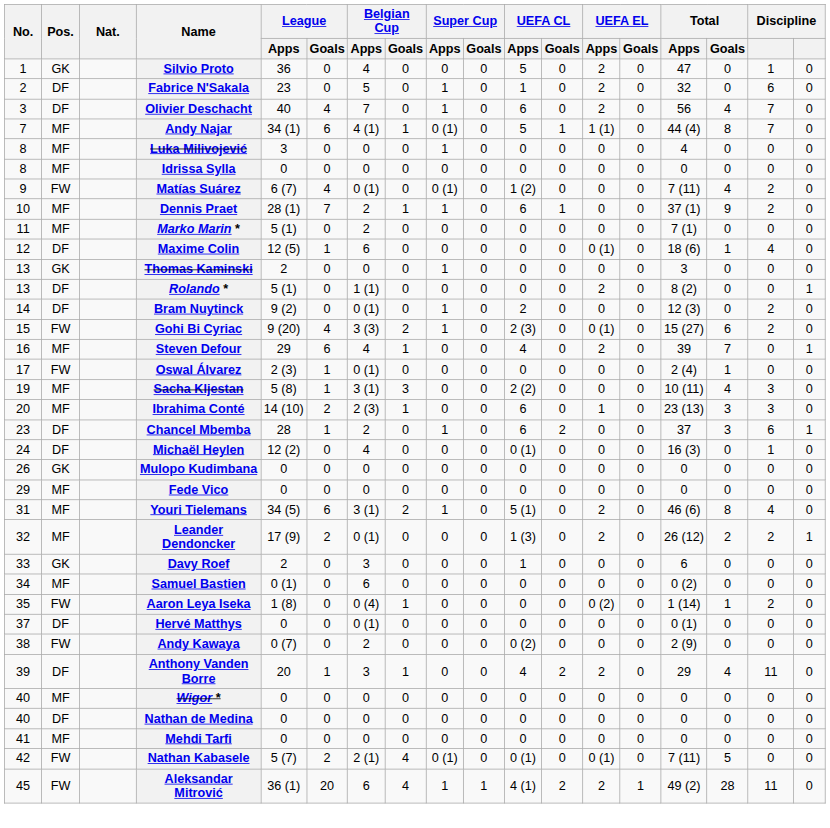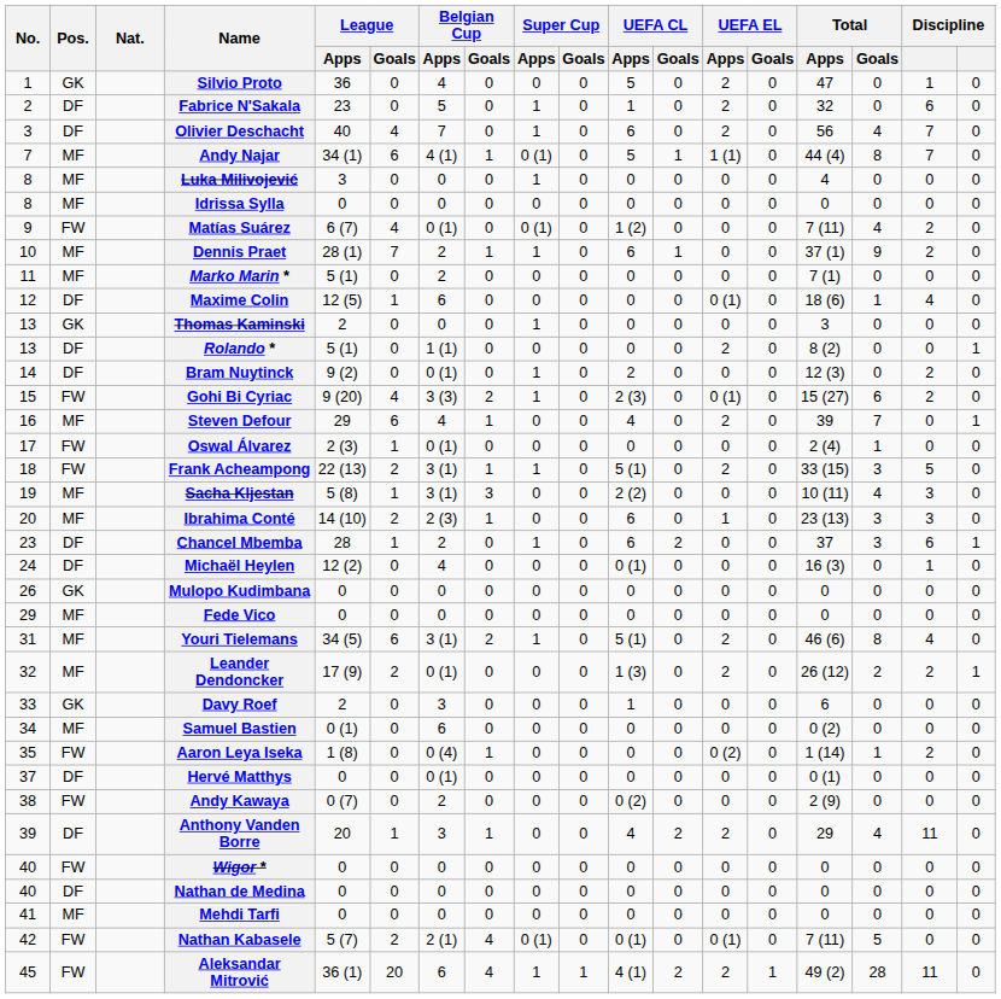+ row: 18 | FW | Frank Acheampong | 22 (13) | 2 | 3 (1) | 1 | 1 | 0 | 5 (1) | 0 | 2 | 0 | 33 (15) | 3 | 5 | 0
Wigor * | Pos.: MF -> FW
